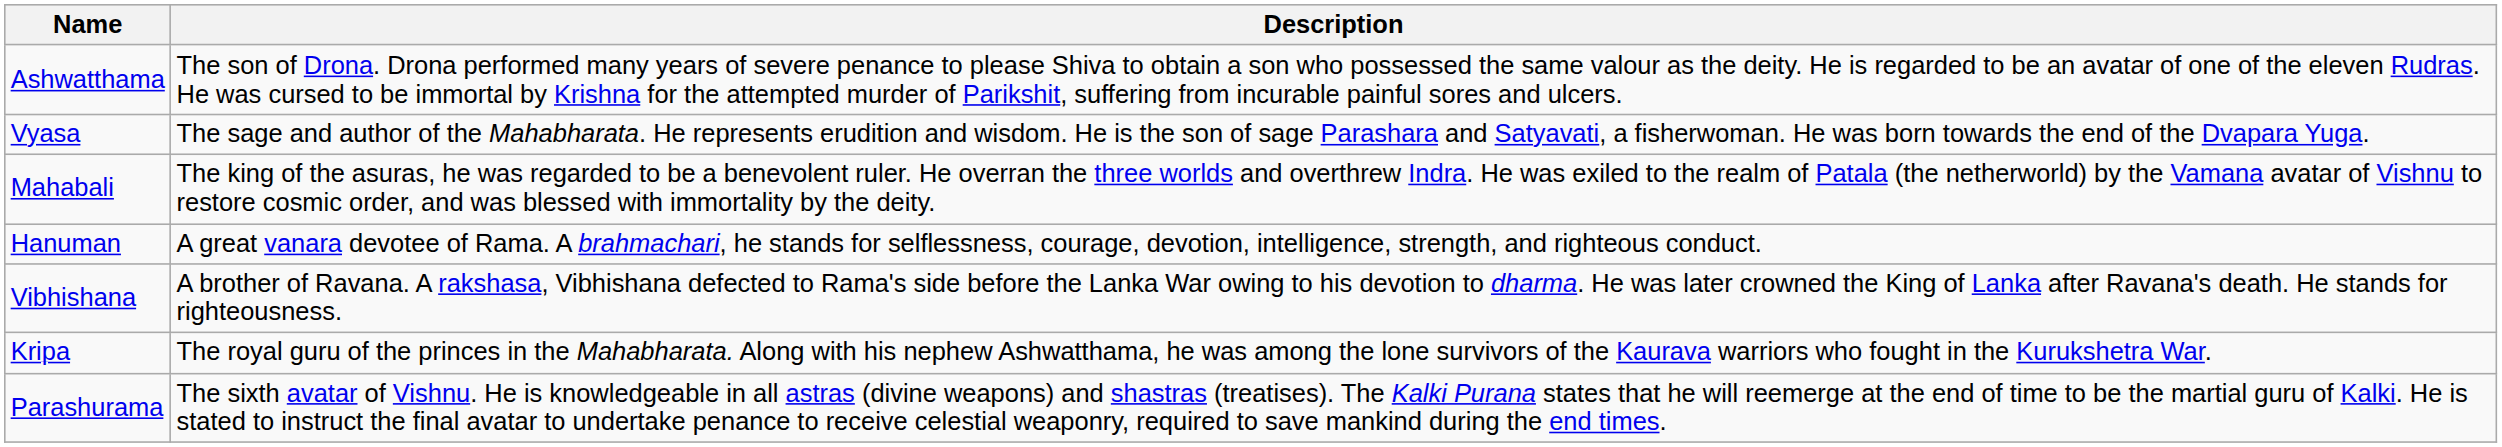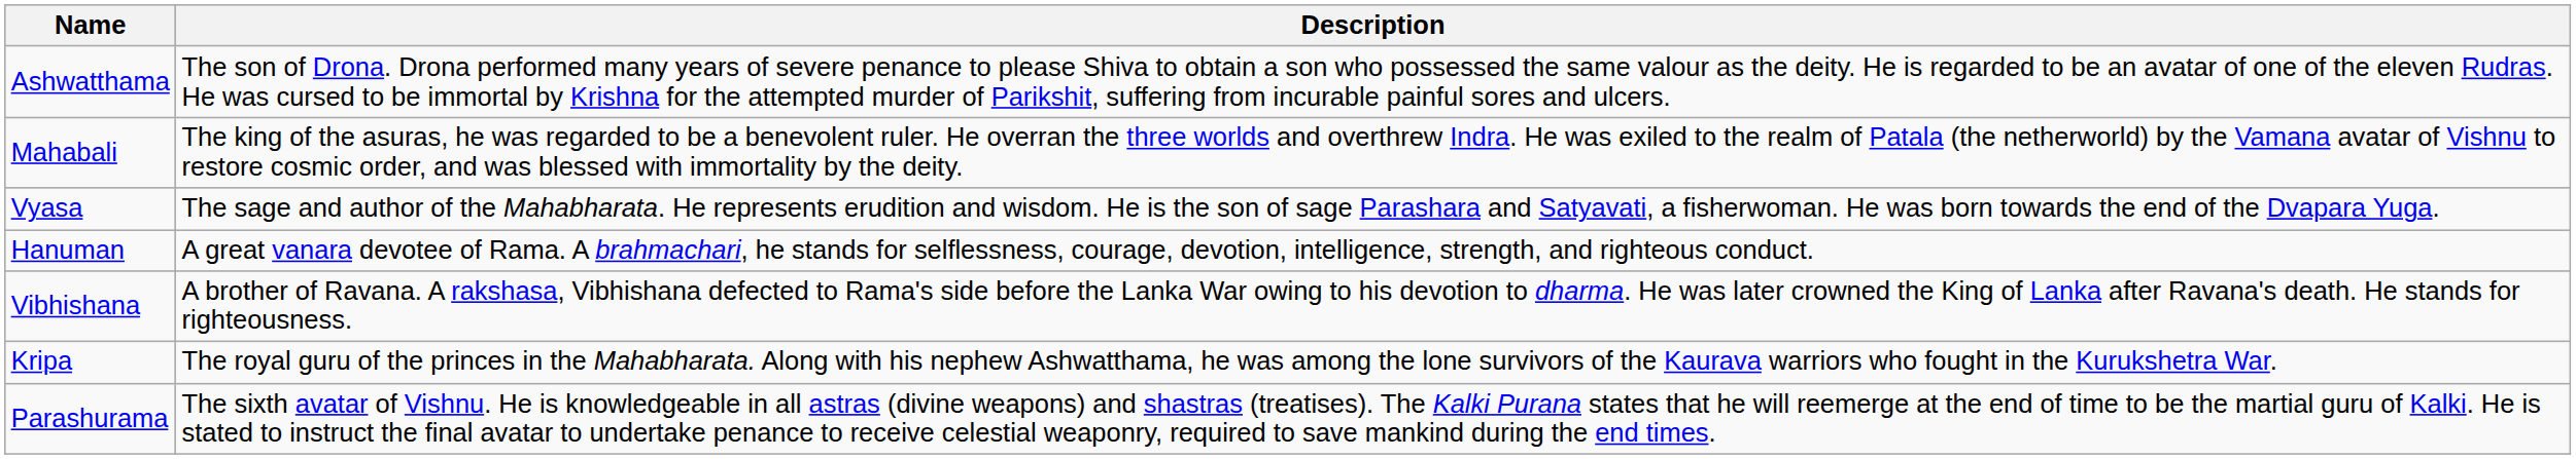rows swapped: Mahabali <-> Vyasa
